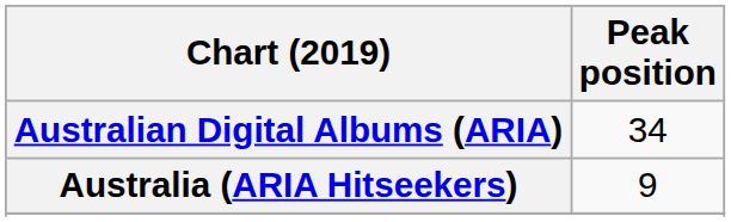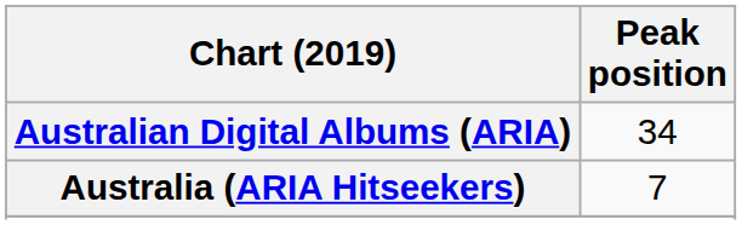Australia (ARIA Hitseekers) | Peak position: 9 -> 7
